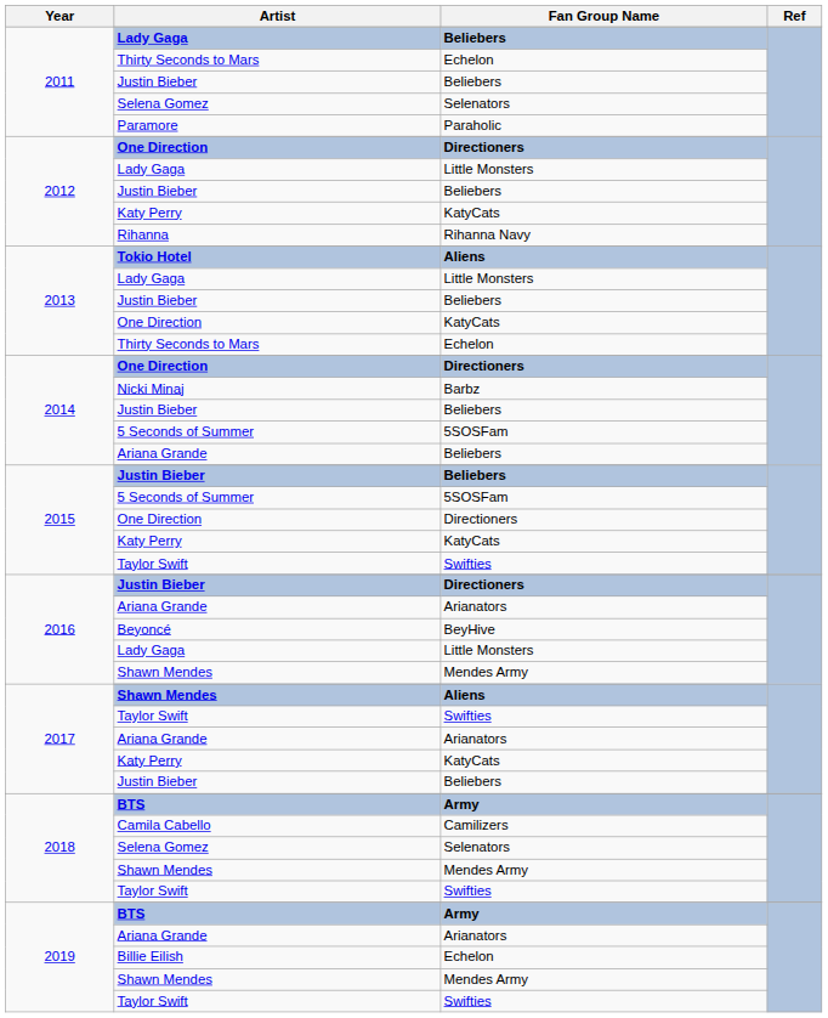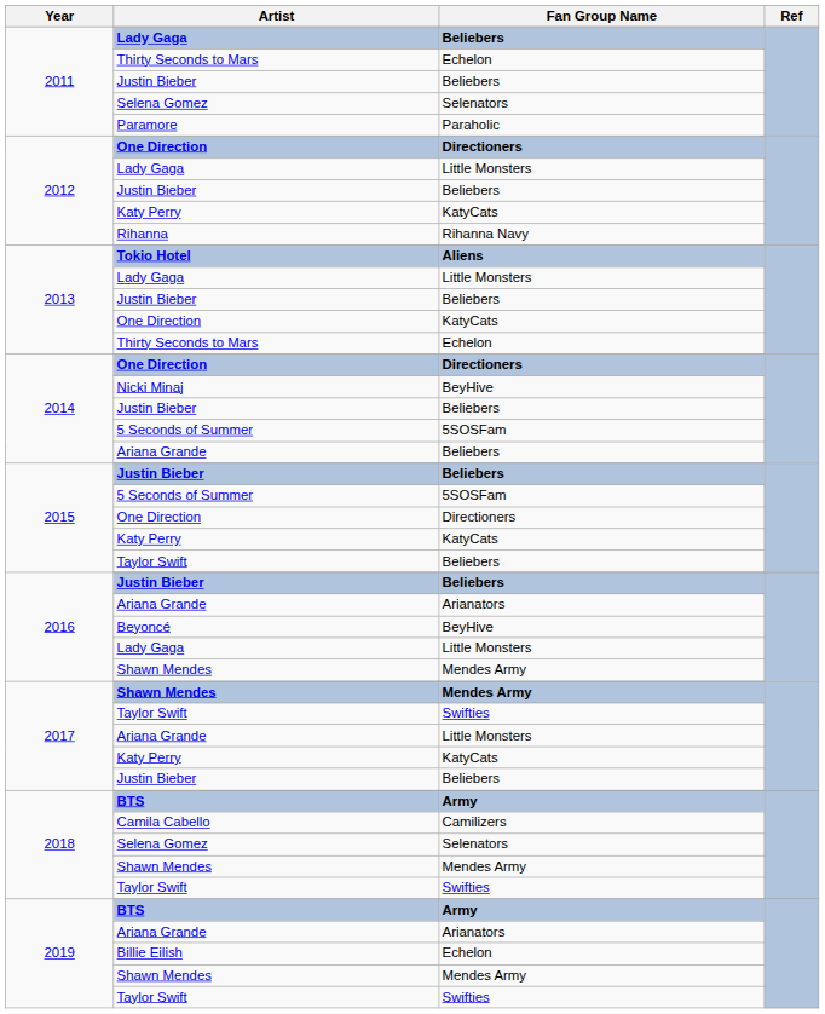Nicki Minaj | Fan Group Name: Barbz -> BeyHive
2015 / Taylor Swift | Fan Group Name: Swifties -> Beliebers
2016 / Justin Bieber | Fan Group Name: Directioners -> Beliebers
2017 / Shawn Mendes | Fan Group Name: Aliens -> Mendes Army
2017 / Ariana Grande | Fan Group Name: Arianators -> Little Monsters
